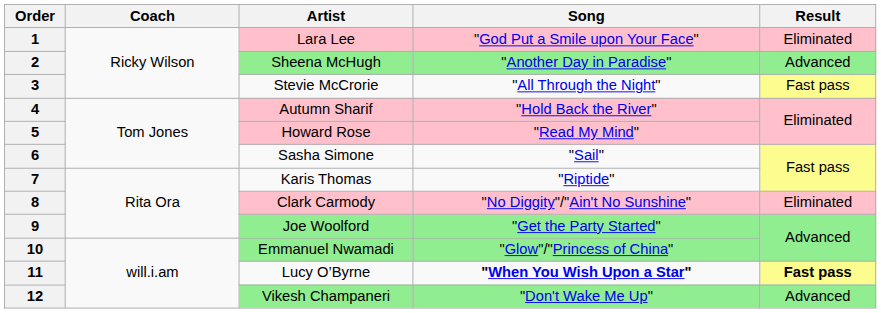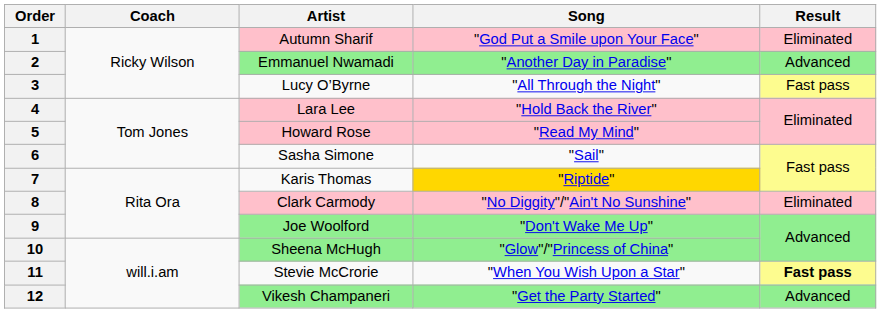1 | Artist: Lara Lee -> Autumn Sharif
2 | Artist: Sheena McHugh -> Emmanuel Nwamadi
3 | Artist: Stevie McCrorie -> Lucy O’Byrne
4 | Artist: Autumn Sharif -> Lara Lee
7 | Song: no background -> gold background
9 | Song: "Get the Party Started" -> "Don't Wake Me Up"
10 | Artist: Emmanuel Nwamadi -> Sheena McHugh
11 | Artist: Lucy O’Byrne -> Stevie McCrorie
11 | Song: bold -> normal
12 | Song: "Don't Wake Me Up" -> "Get the Party Started"
